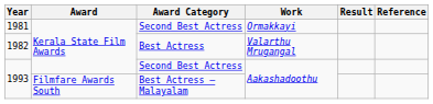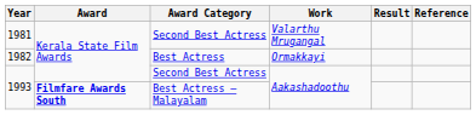1981 | Work: Ormakkayi -> Valarthu Mrugangal
1982 | Work: Valarthu Mrugangal -> Ormakkayi
1993 / Best Actress – Malayalam | Award: normal -> bold
